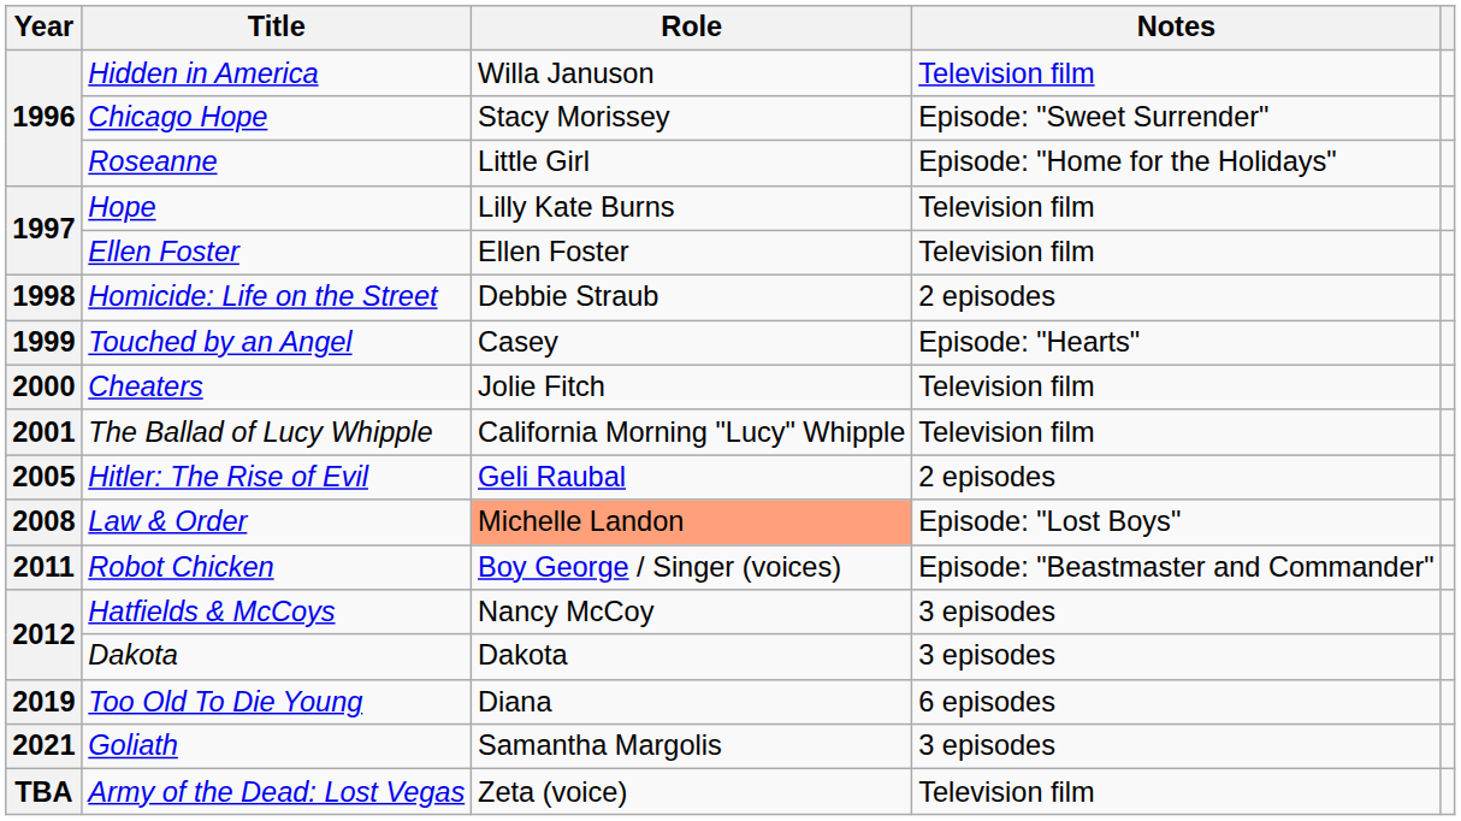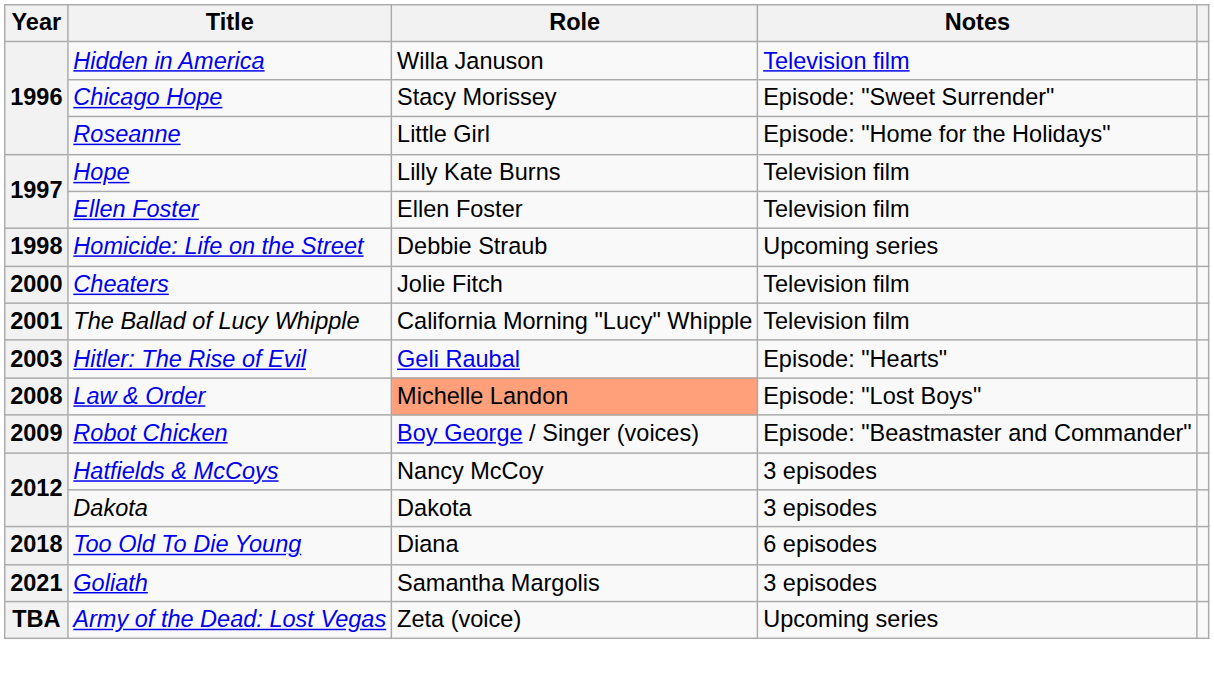Homicide: Life on the Street | Notes: 2 episodes -> Upcoming series
- row: 1999 | Touched by an Angel | Casey | Episode: "Hearts"
Hitler: The Rise of Evil | Year: 2005 -> 2003
Hitler: The Rise of Evil | Notes: 2 episodes -> Episode: "Hearts"
Robot Chicken | Year: 2011 -> 2009
Too Old To Die Young | Year: 2019 -> 2018
Army of the Dead: Lost Vegas | Notes: Television film -> Upcoming series
